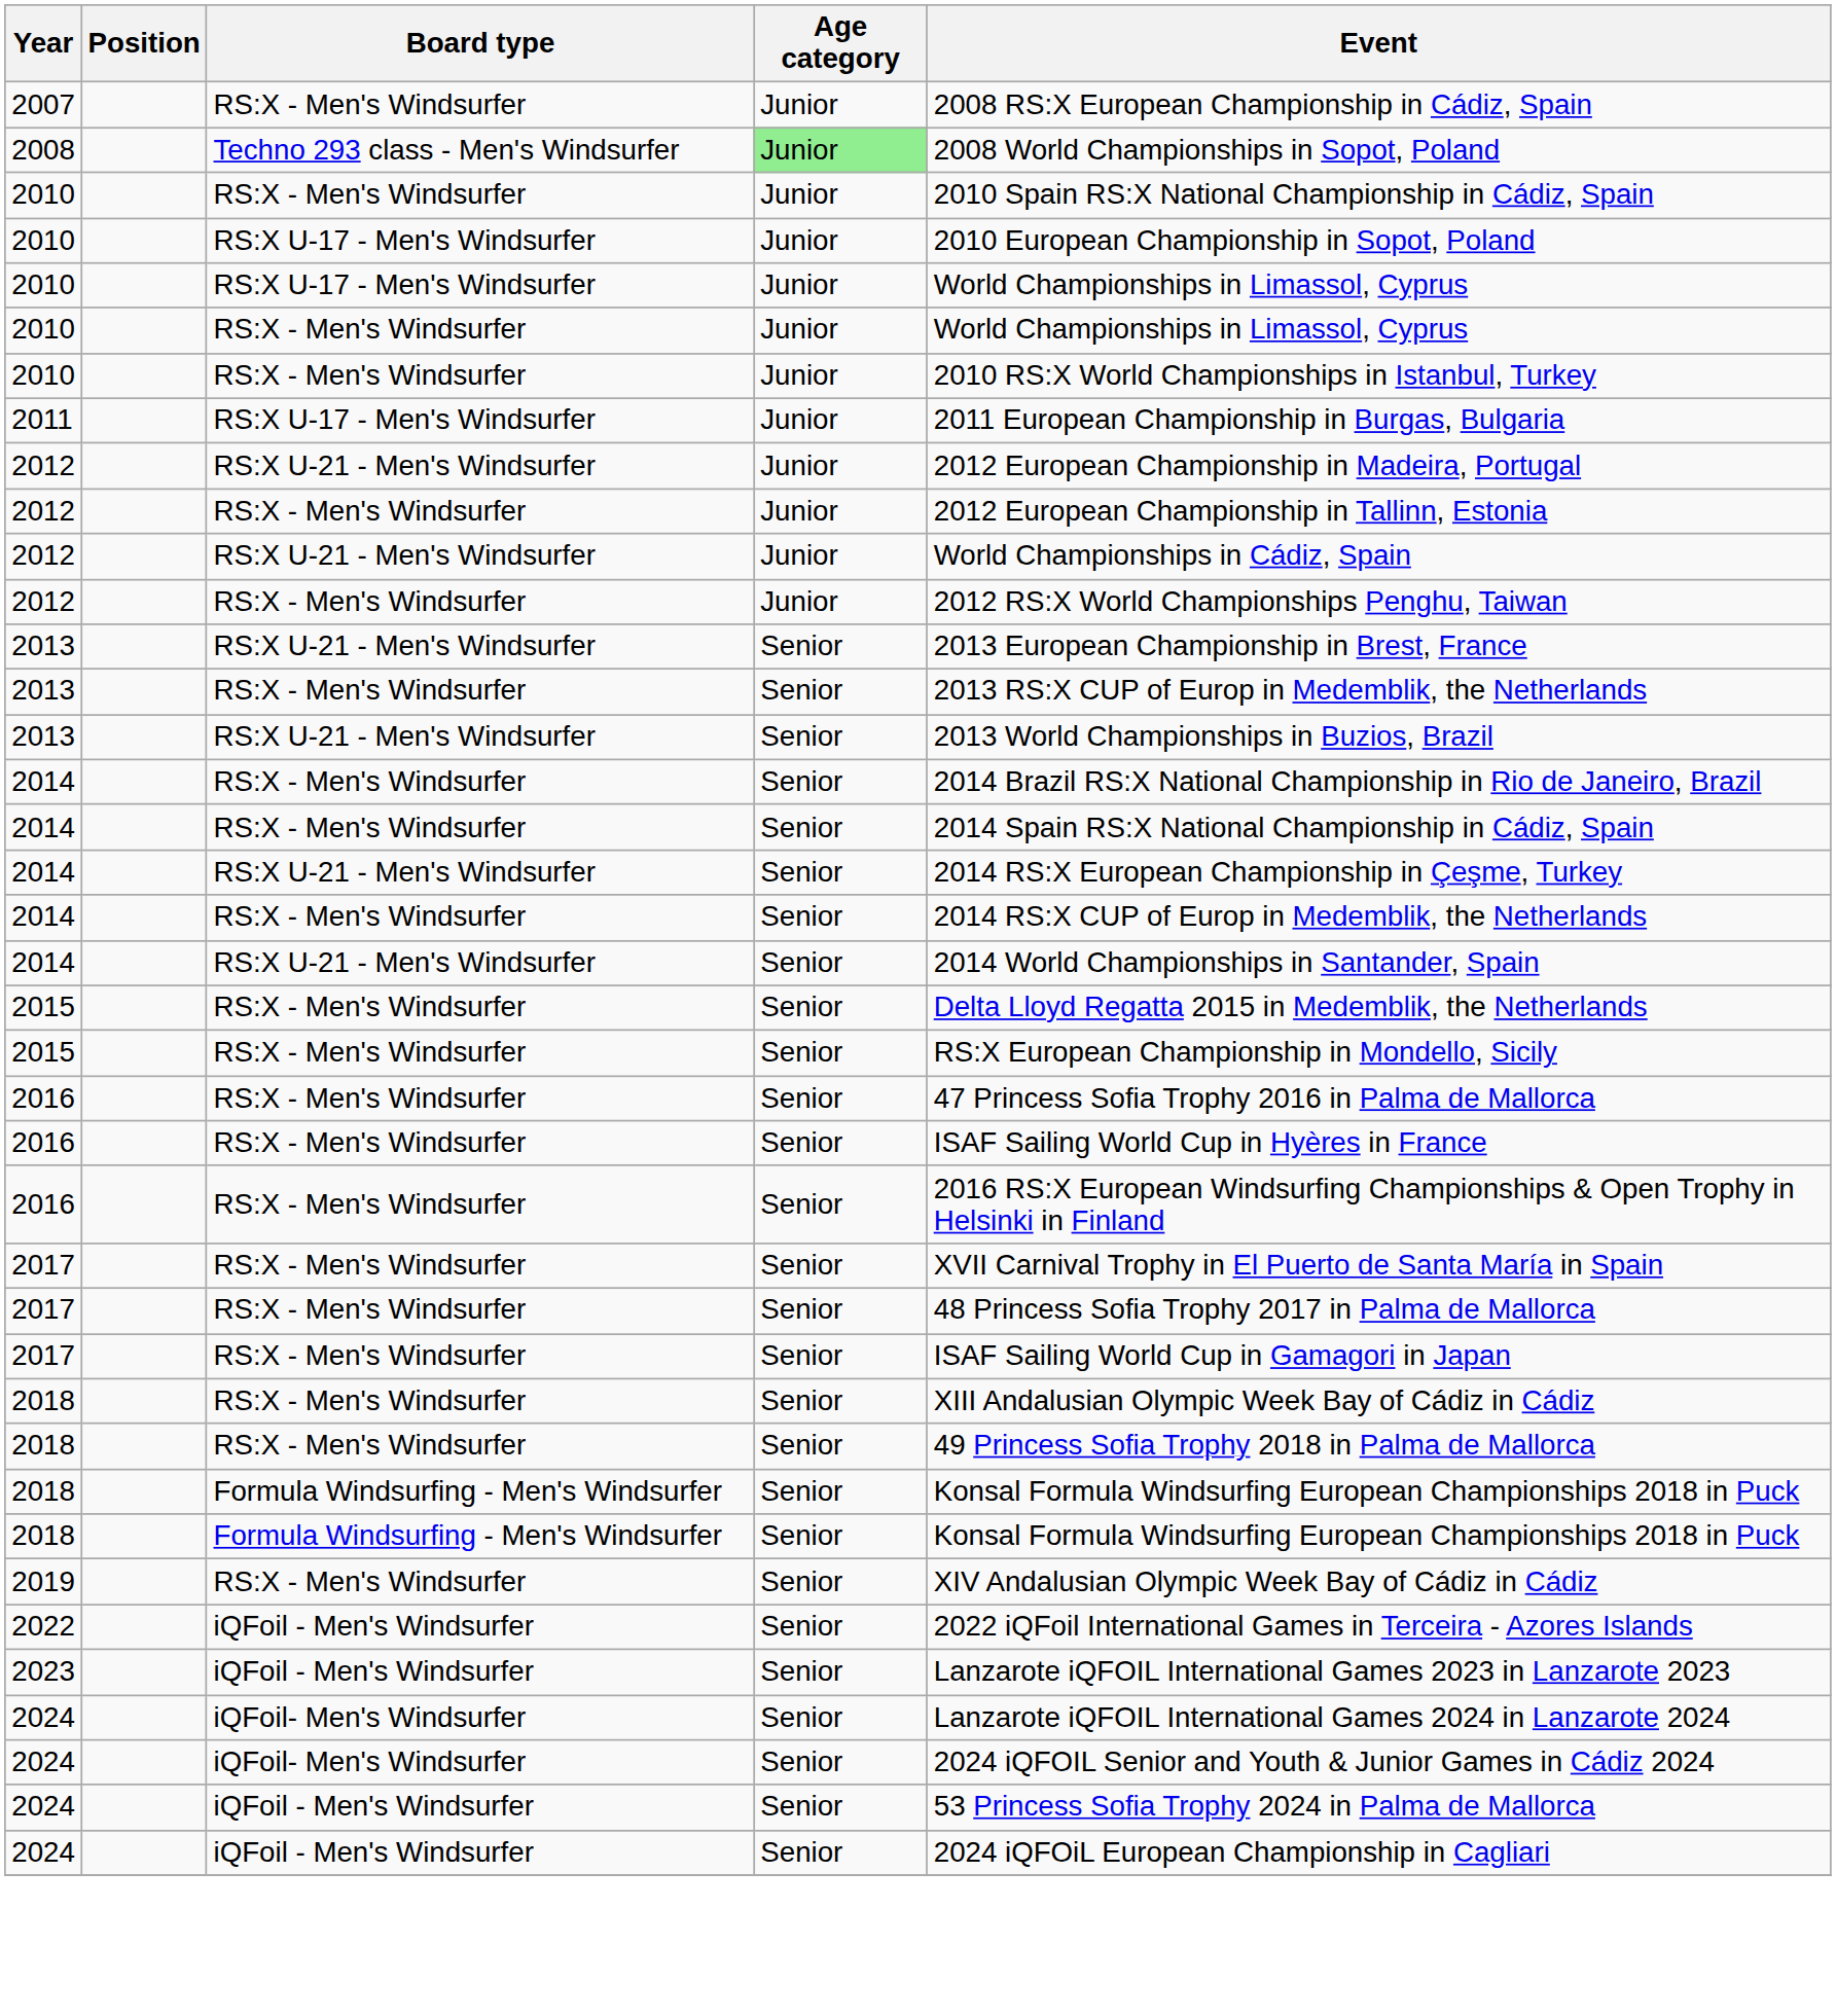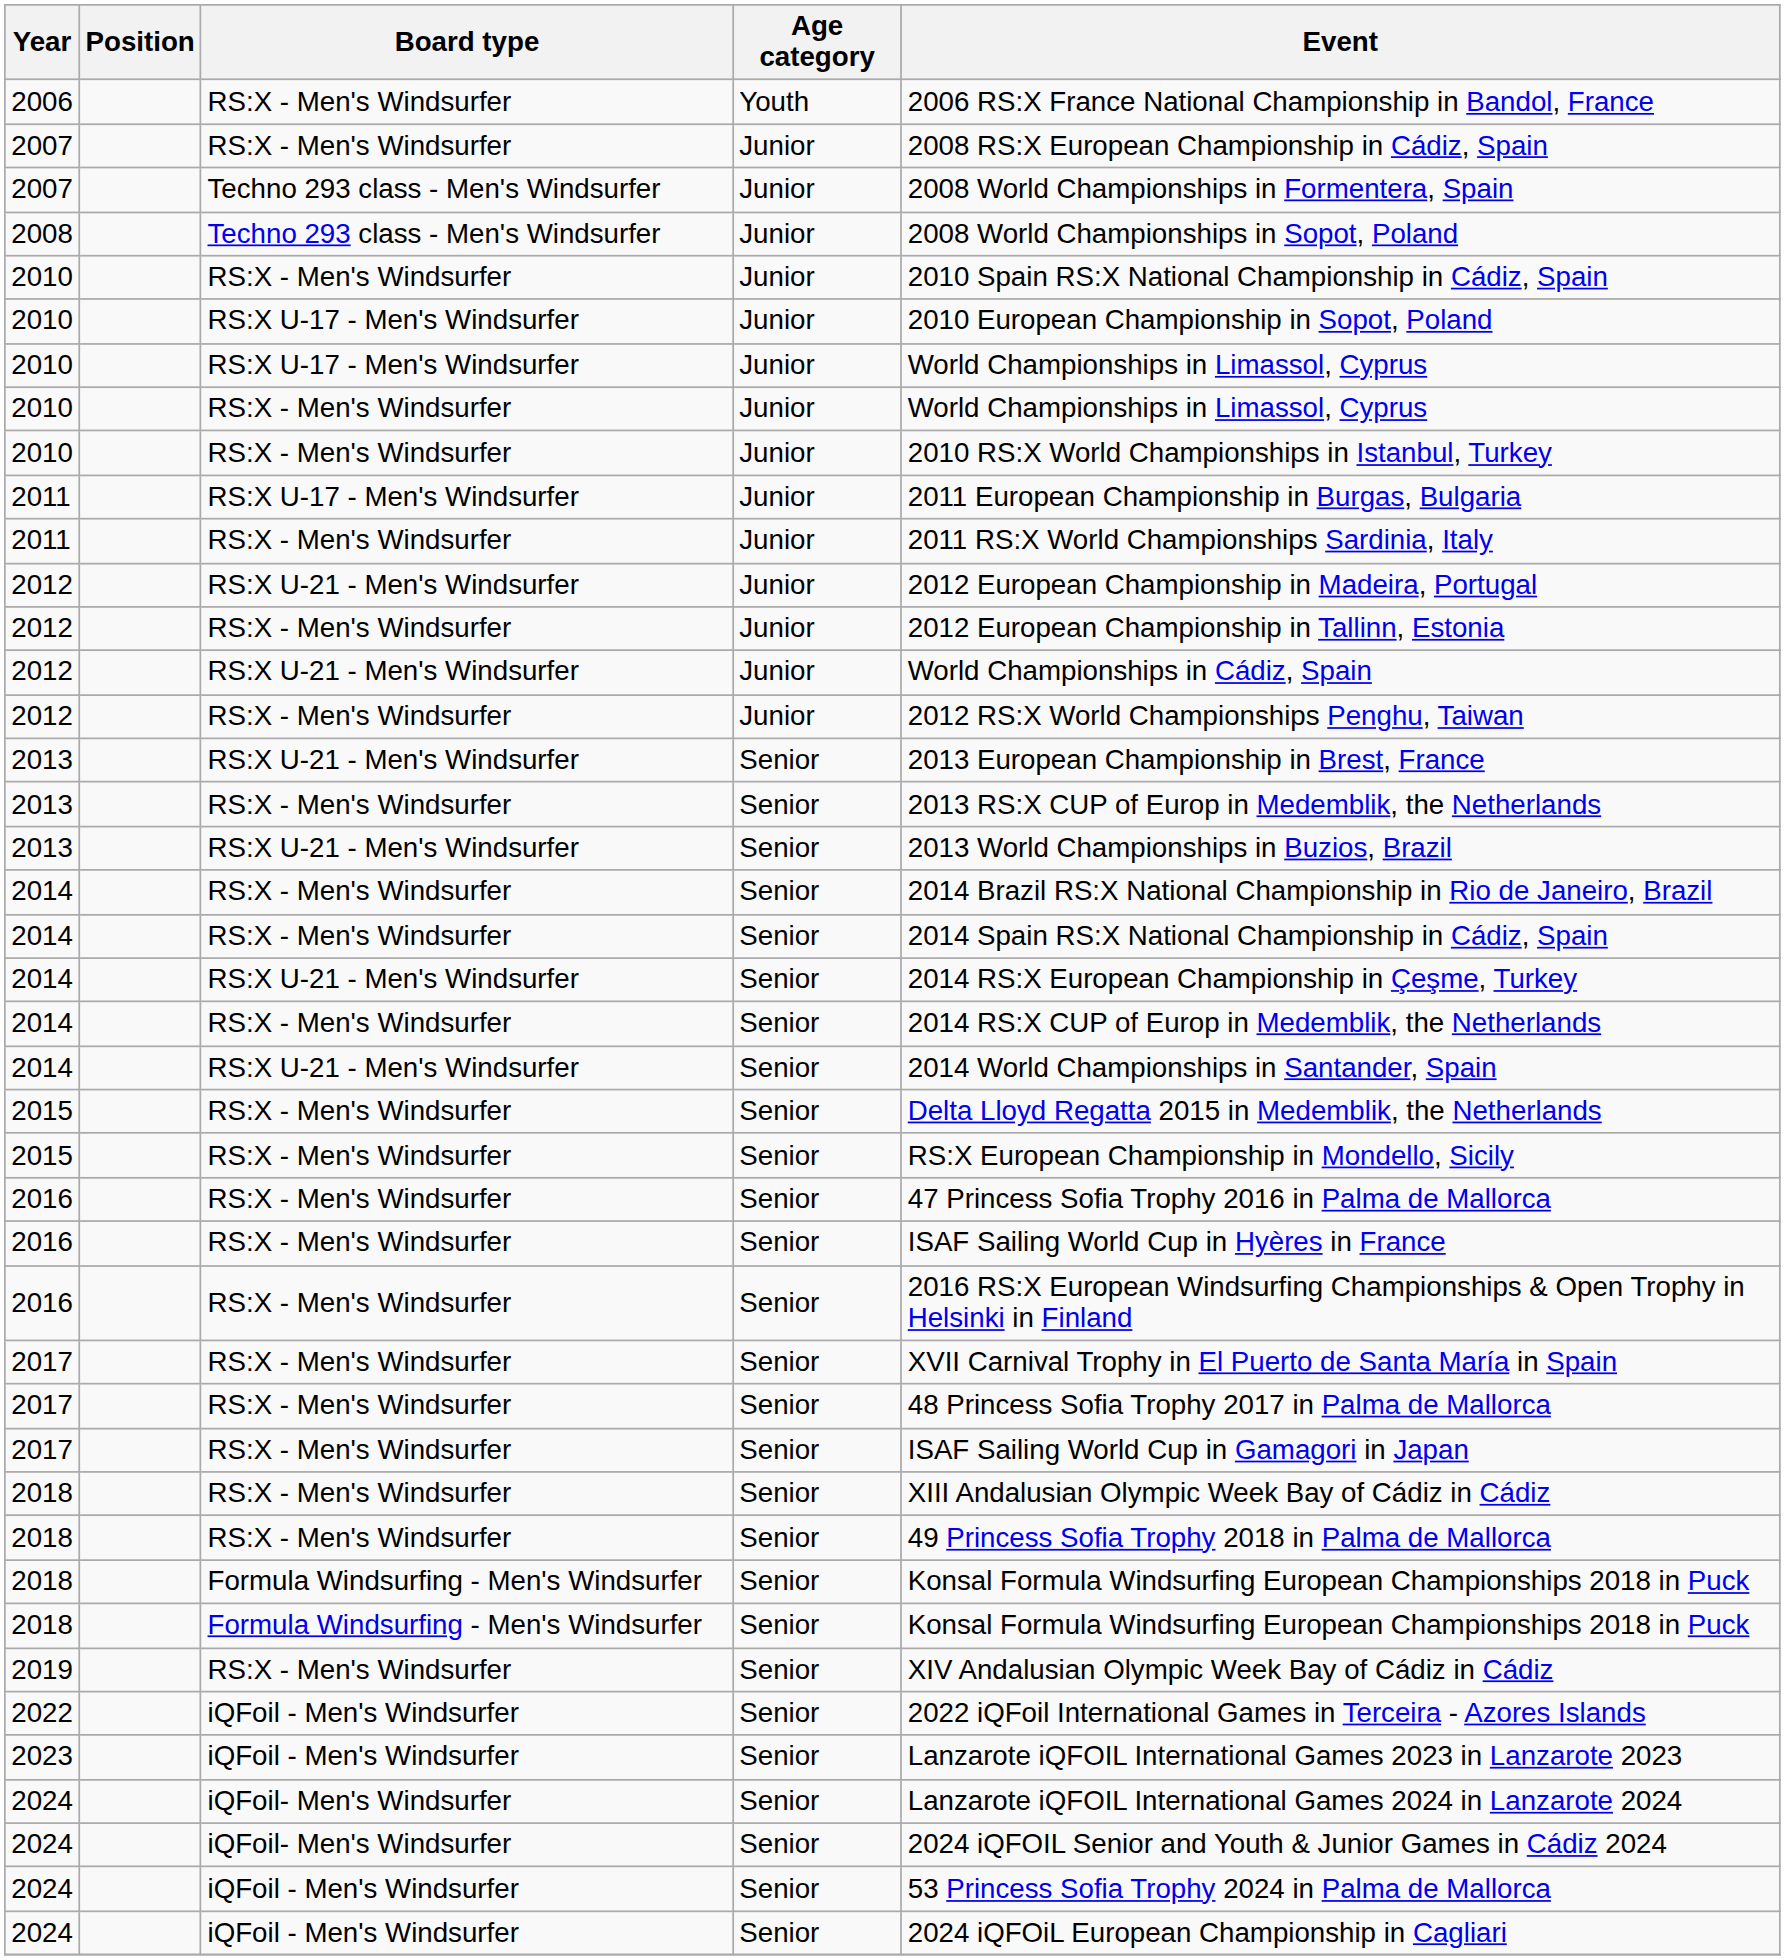+ row: 2006 | RS:X - Men's Windsurfer | Youth | 2006 RS:X France National Championship in Bandol, France
+ row: 2007 | Techno 293 class - Men's Windsurfer | Junior | 2008 World Championships in Formentera, Spain
2008 | Age category: lightgreen background -> no background
+ row: 2011 | RS:X - Men's Windsurfer | Junior | 2011 RS:X World Championships Sardinia, Italy
